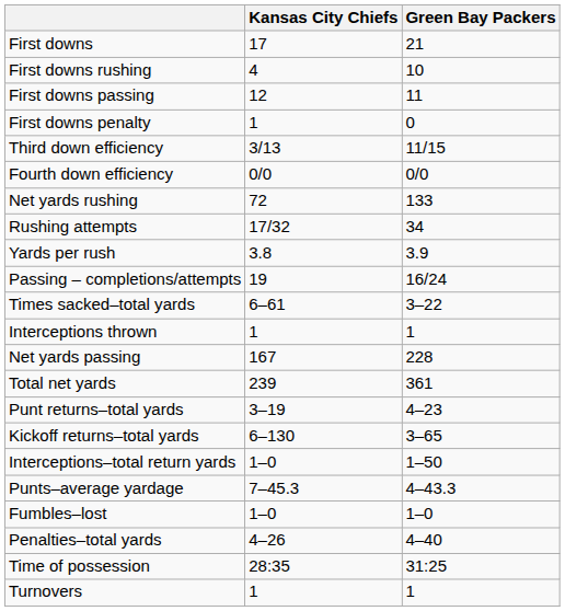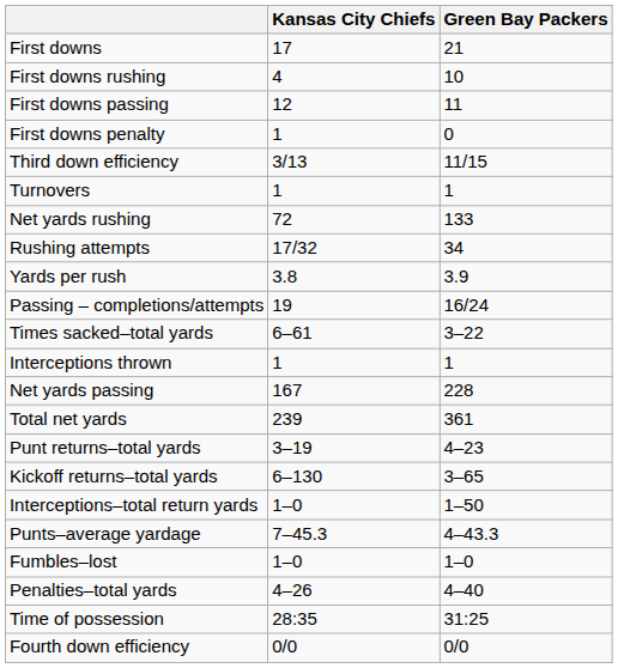rows swapped: Fourth down efficiency <-> Turnovers
